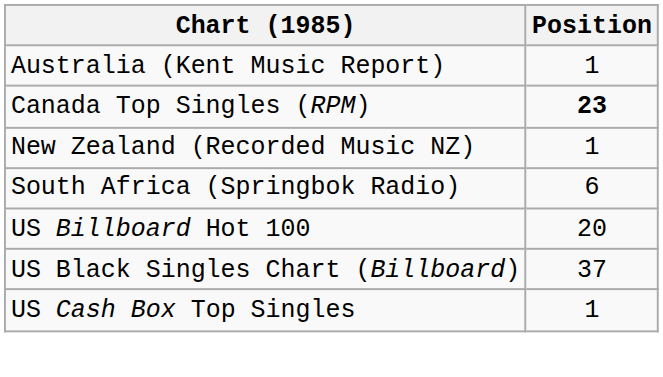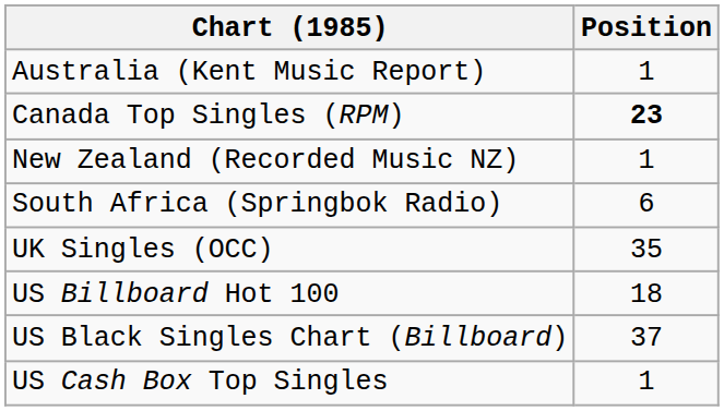+ row: UK Singles (OCC) | 35
US Billboard Hot 100 | Position: 20 -> 18
